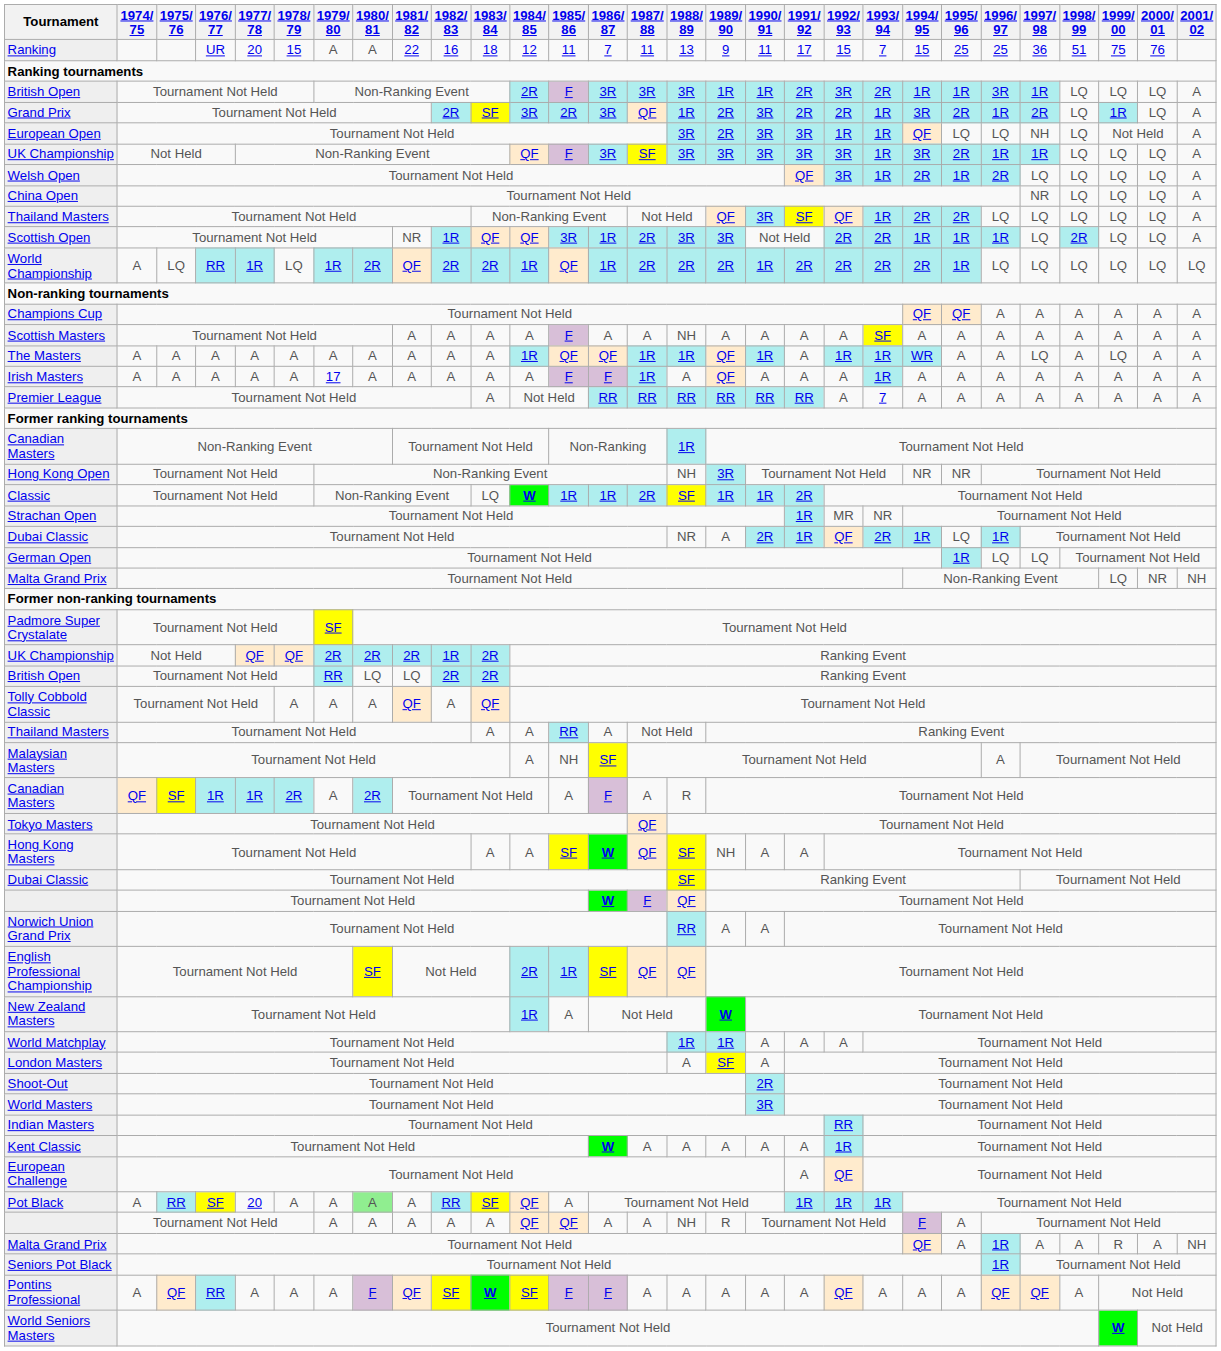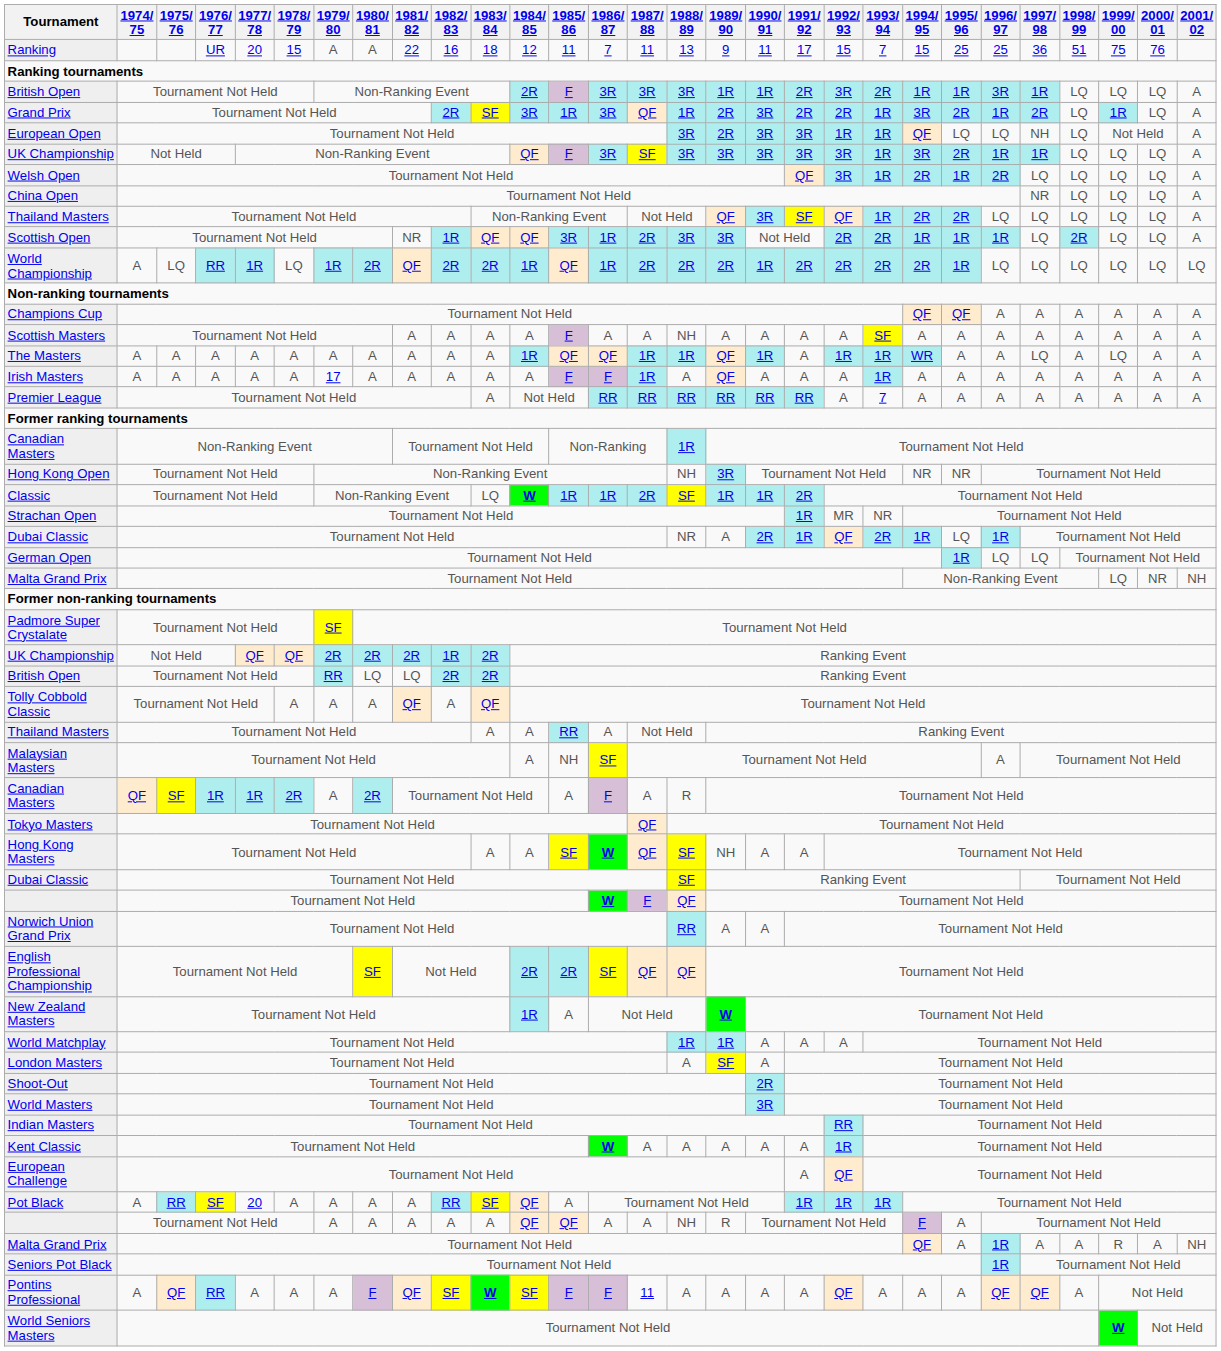Grand Prix | 1985/ 86: 2R -> 1R
English Professional Championship | 1985/ 86: 1R -> 2R
Pot Black | 1980/ 81: lightgreen background -> no background
Pontins Professional | 1987/ 88: A -> 11
